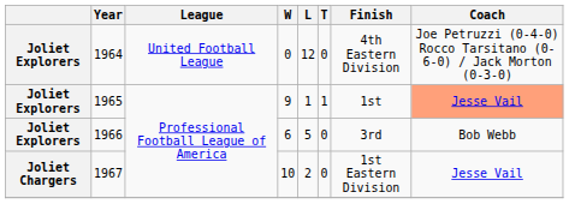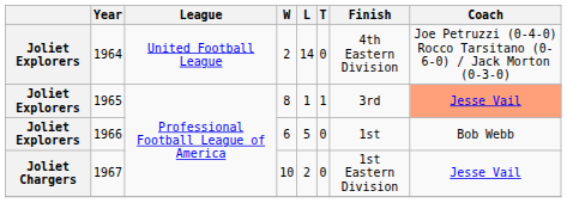1964 | W: 0 -> 2
1964 | L: 12 -> 14
1965 | W: 9 -> 8
1965 | Finish: 1st -> 3rd
1966 | Finish: 3rd -> 1st
